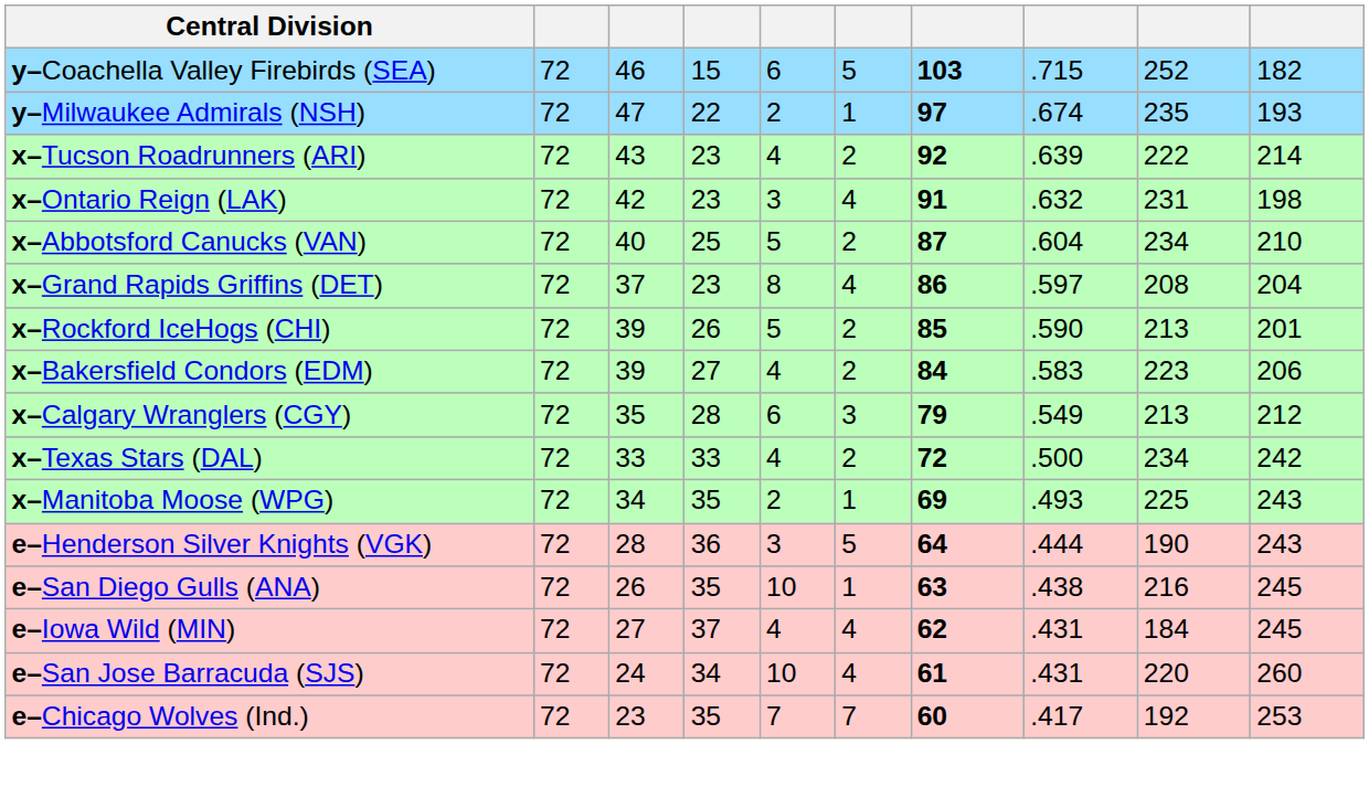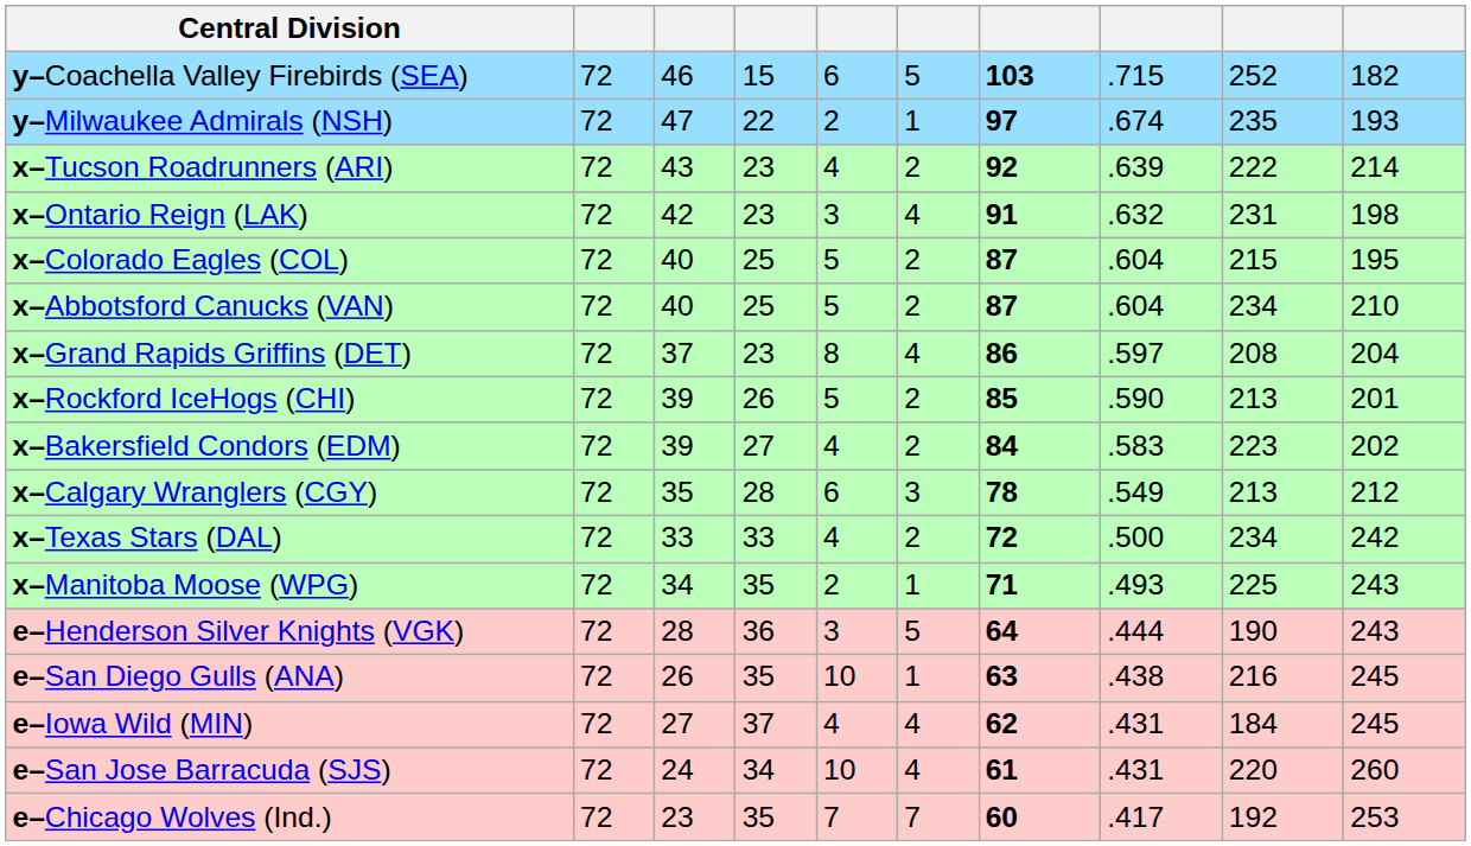+ row: x–Colorado Eagles (COL) | 72 | 40 | 25 | 5 | 2 | 87 | .604 | 215 | 195
x–Bakersfield Condors (EDM) | column 10: 206 -> 202
x–Calgary Wranglers (CGY) | column 7: 79 -> 78
x–Manitoba Moose (WPG) | column 7: 69 -> 71
